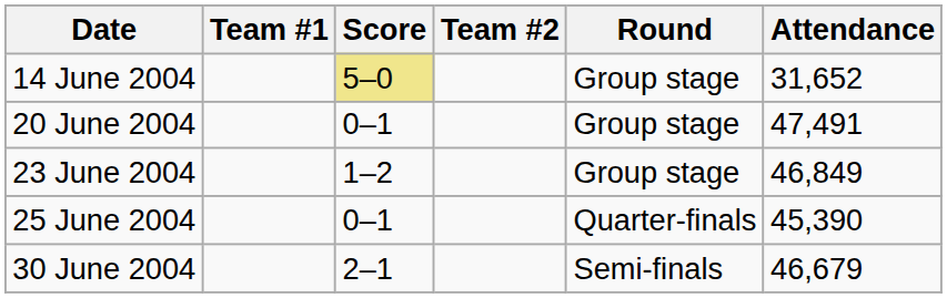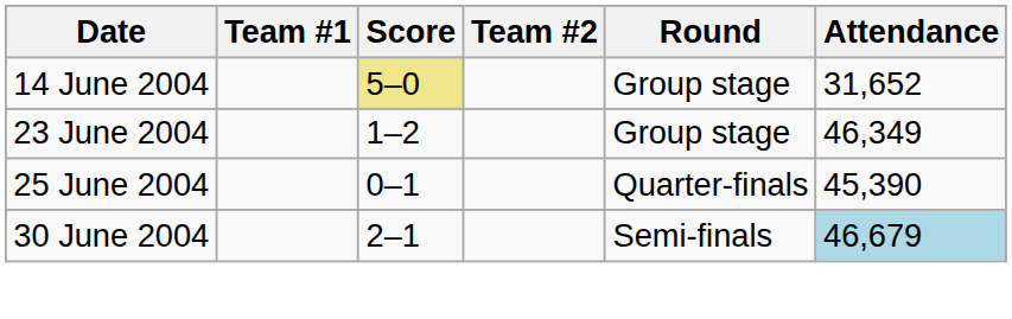- row: 20 June 2004 | 0–1 | Group stage | 47,491
23 June 2004 | Attendance: 46,849 -> 46,349
30 June 2004 | Attendance: no background -> lightblue background
